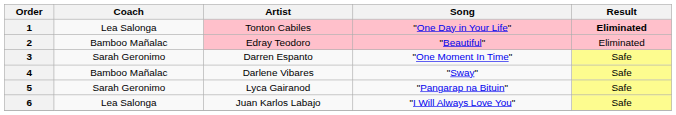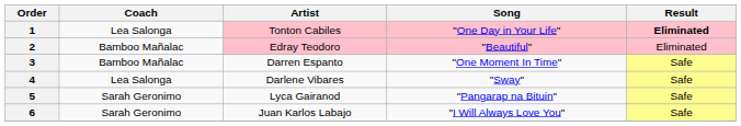3 | Coach: Sarah Geronimo -> Bamboo Mañalac
4 | Coach: Bamboo Mañalac -> Lea Salonga
6 | Coach: Lea Salonga -> Sarah Geronimo
